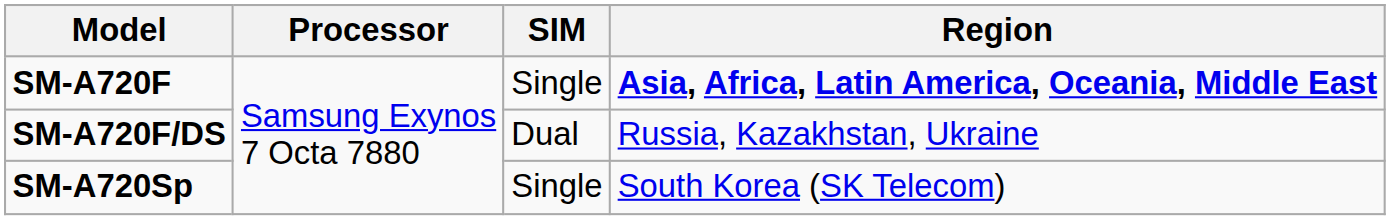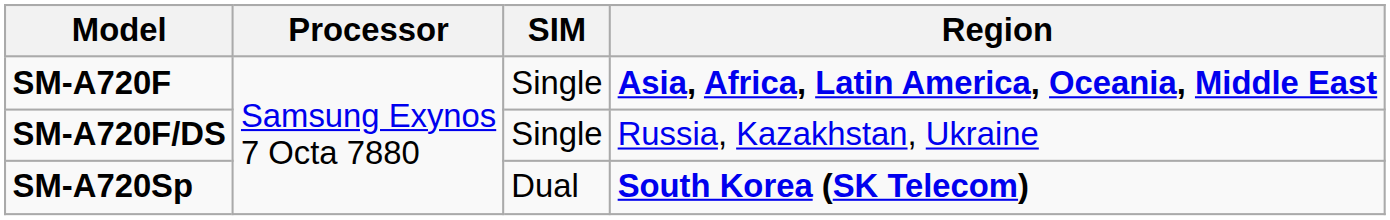SM-A720F/DS | SIM: Dual -> Single
SM-A720Sp | SIM: Single -> Dual
SM-A720Sp | Region: normal -> bold
